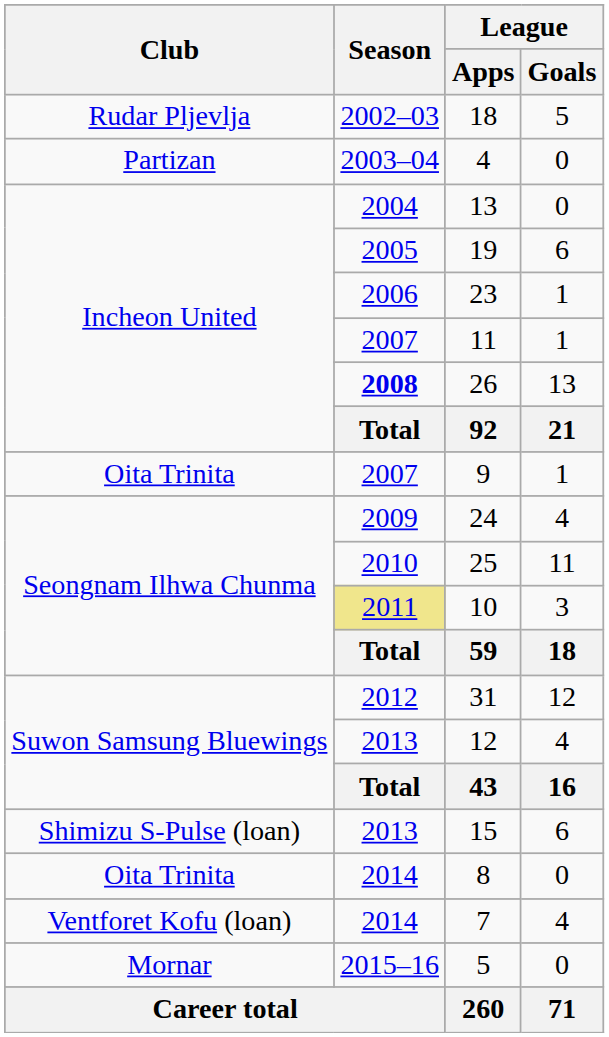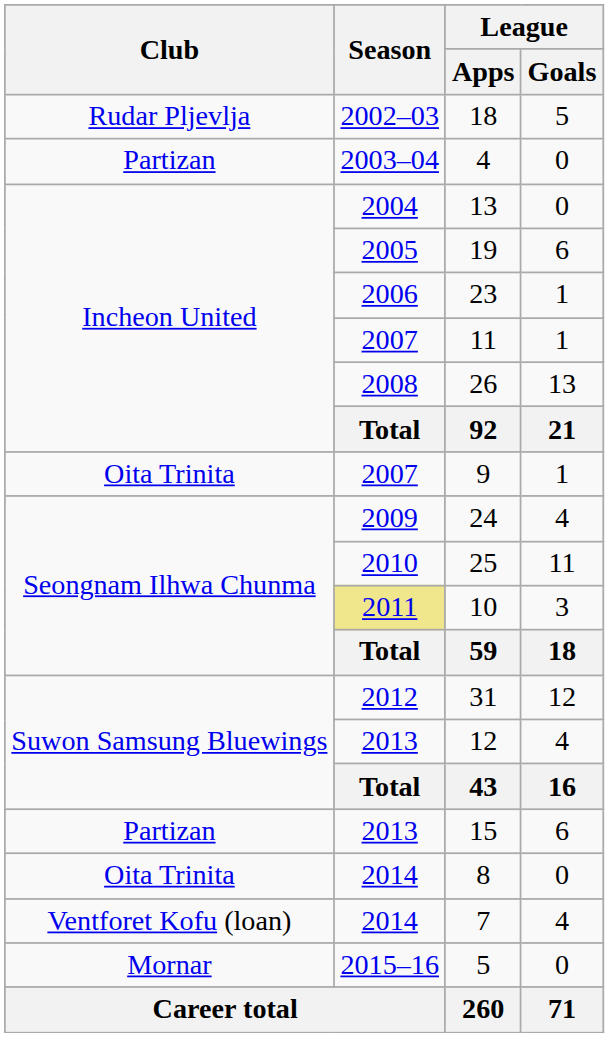26 | Season: bold -> normal
15 | Club: Shimizu S-Pulse (loan) -> Partizan
